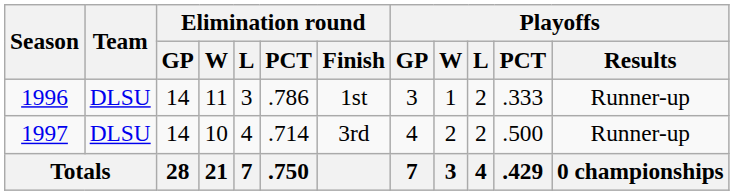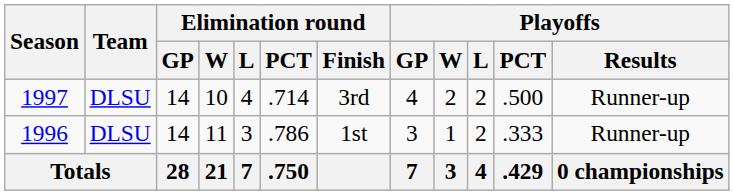rows swapped: 1996 <-> 1997
